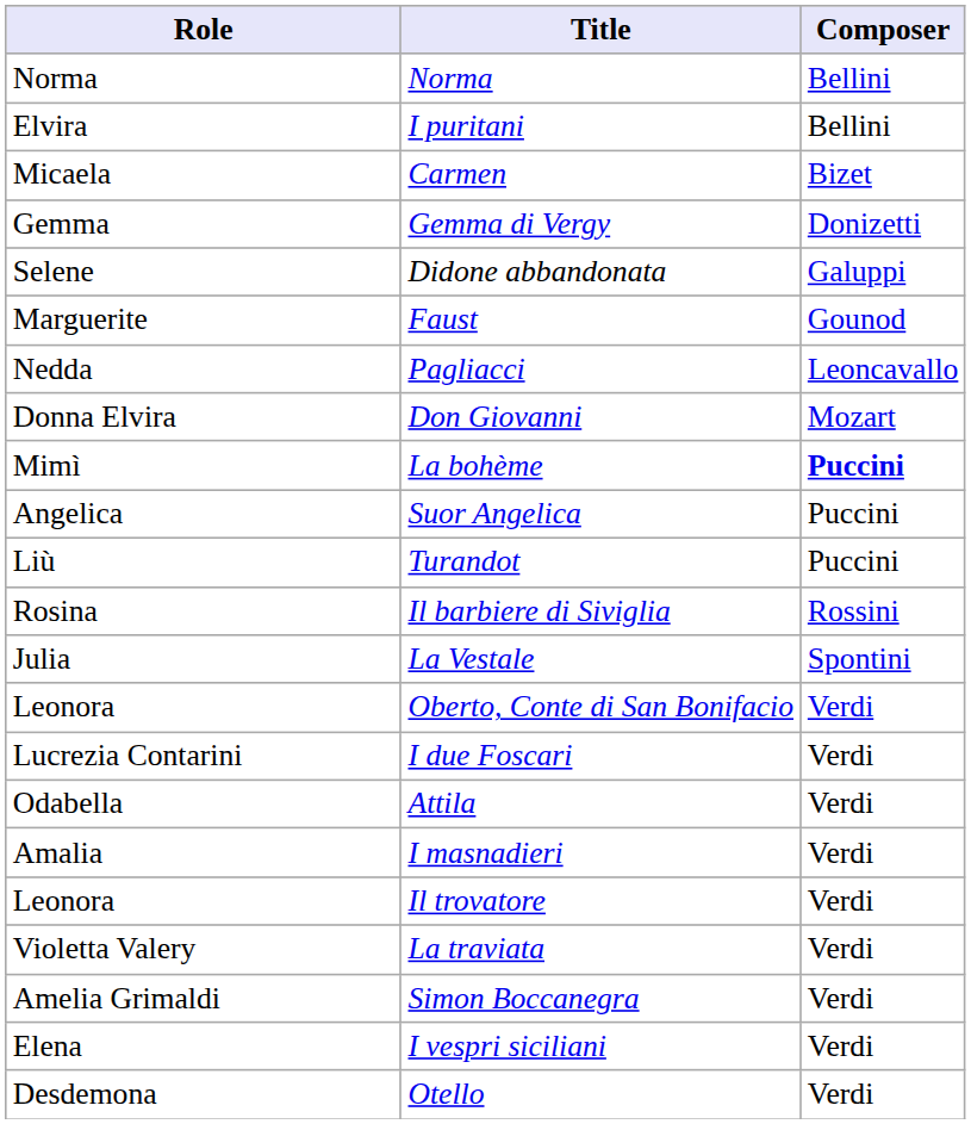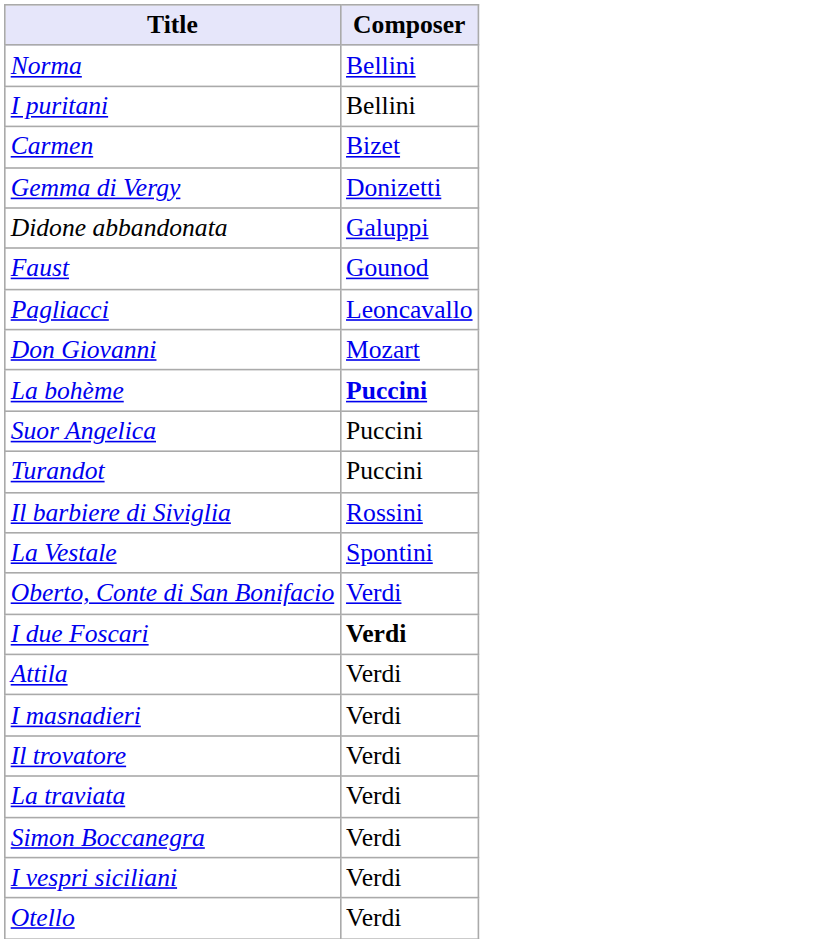- column: Role | Norma | Elvira | Micaela | Gemma | Selene | Marguerite | Nedda | Donna Elvira | Mimì | Angelica | Liù | Rosina | Julia | Leonora | Lucrezia Contarini | Odabella | Amalia | Leonora | Violetta Valery | Amelia Grimaldi | Elena | Desdemona
I due Foscari | Composer: normal -> bold
